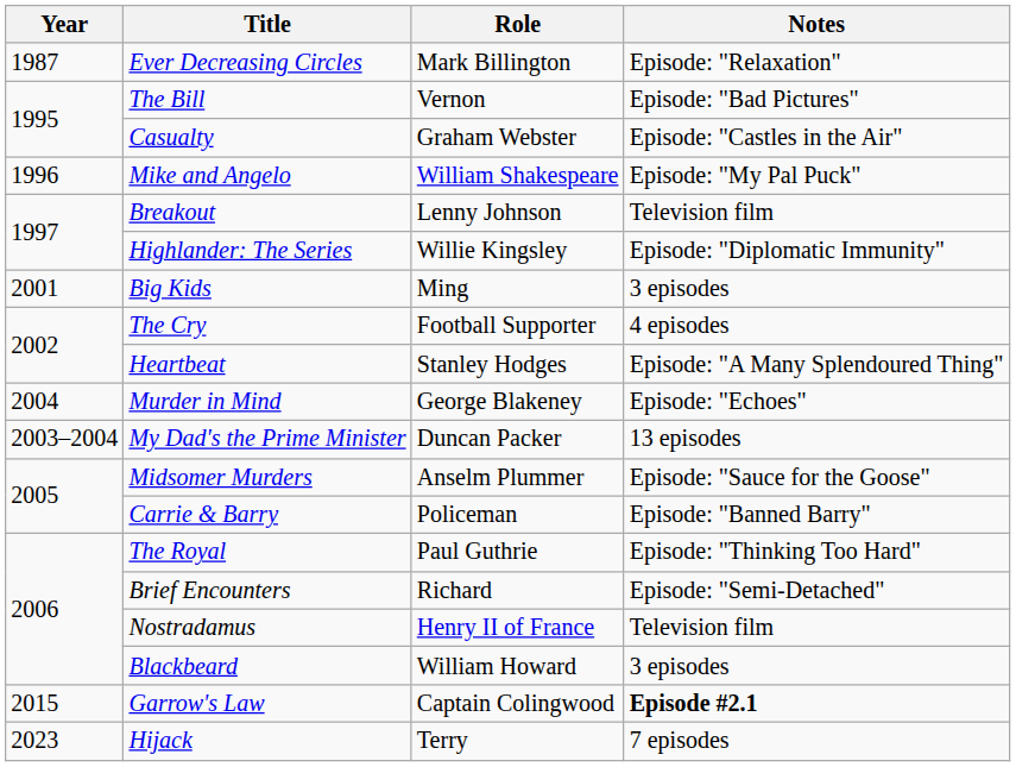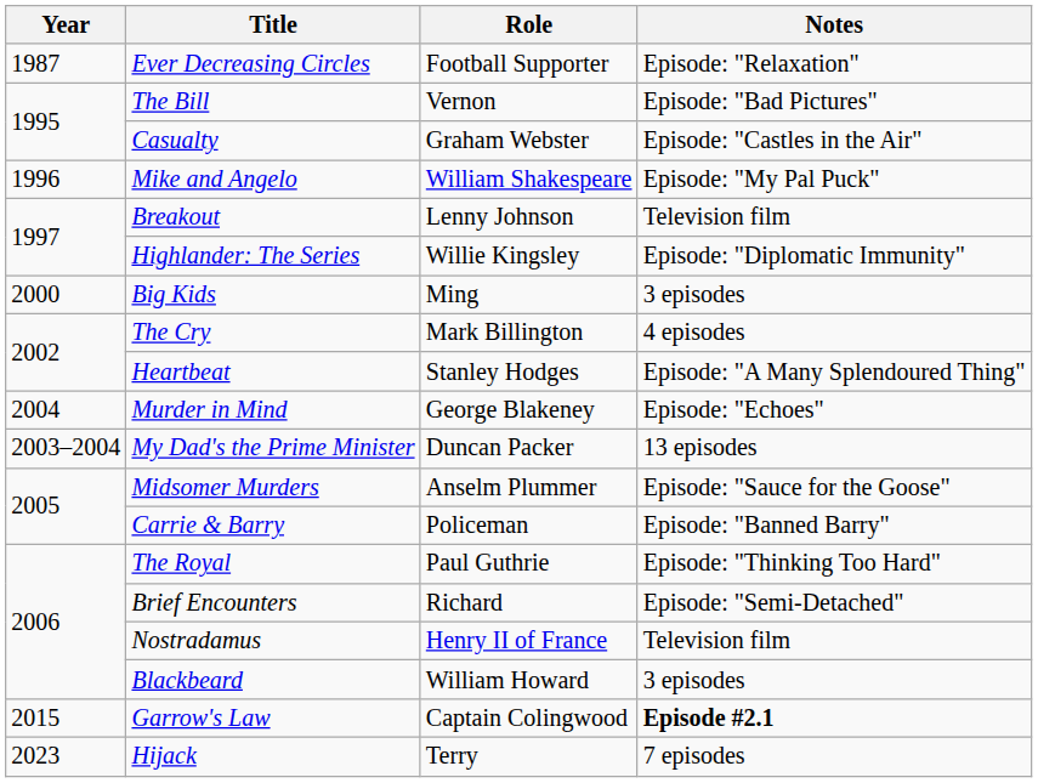Ever Decreasing Circles | Role: Mark Billington -> Football Supporter
Big Kids | Year: 2001 -> 2000
The Cry | Role: Football Supporter -> Mark Billington
